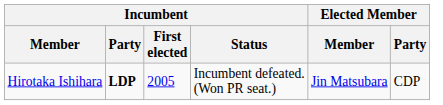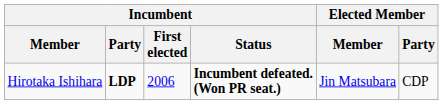Hirotaka Ishihara | Incumbent / First elected: 2005 -> 2006
Hirotaka Ishihara | Incumbent / Status: normal -> bold
